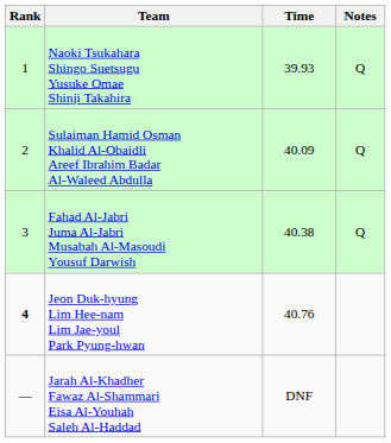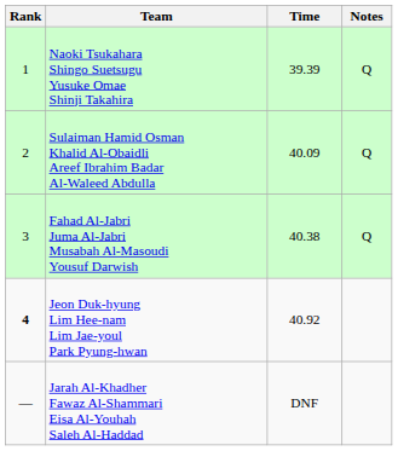Naoki Tsukahara Shingo Suetsugu Yusuke Omae Shinji Takahira | Time: 39.93 -> 39.39
Jeon Duk-hyung Lim Hee-nam Lim Jae-youl Park Pyung-hwan | Time: 40.76 -> 40.92
